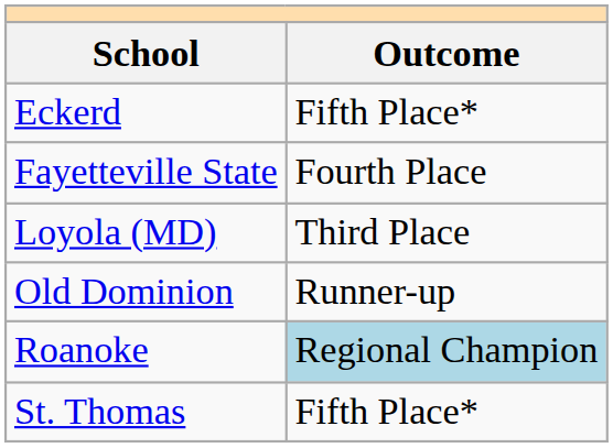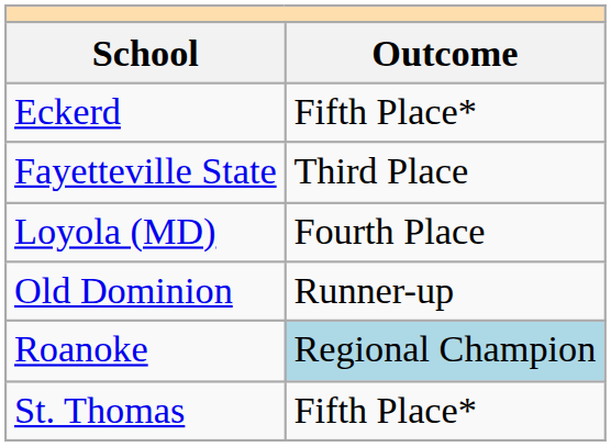Fayetteville State | Outcome: Fourth Place -> Third Place
Loyola (MD) | Outcome: Third Place -> Fourth Place
